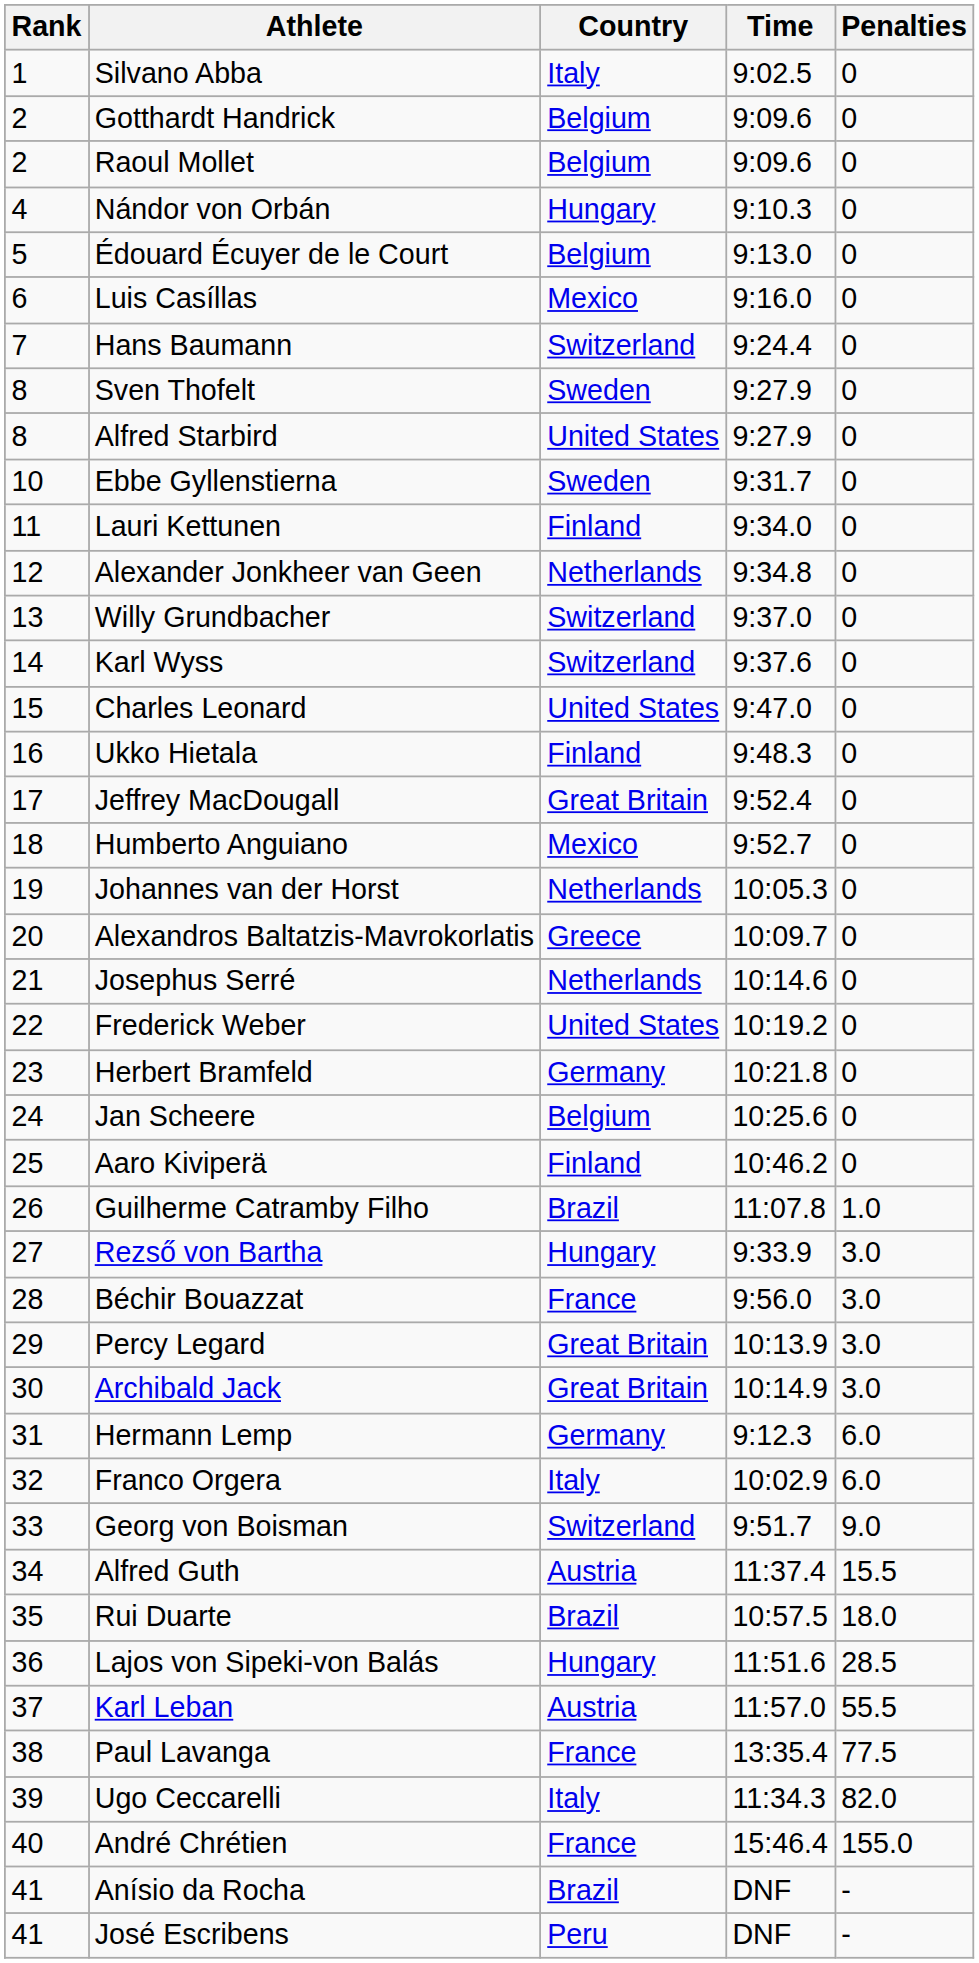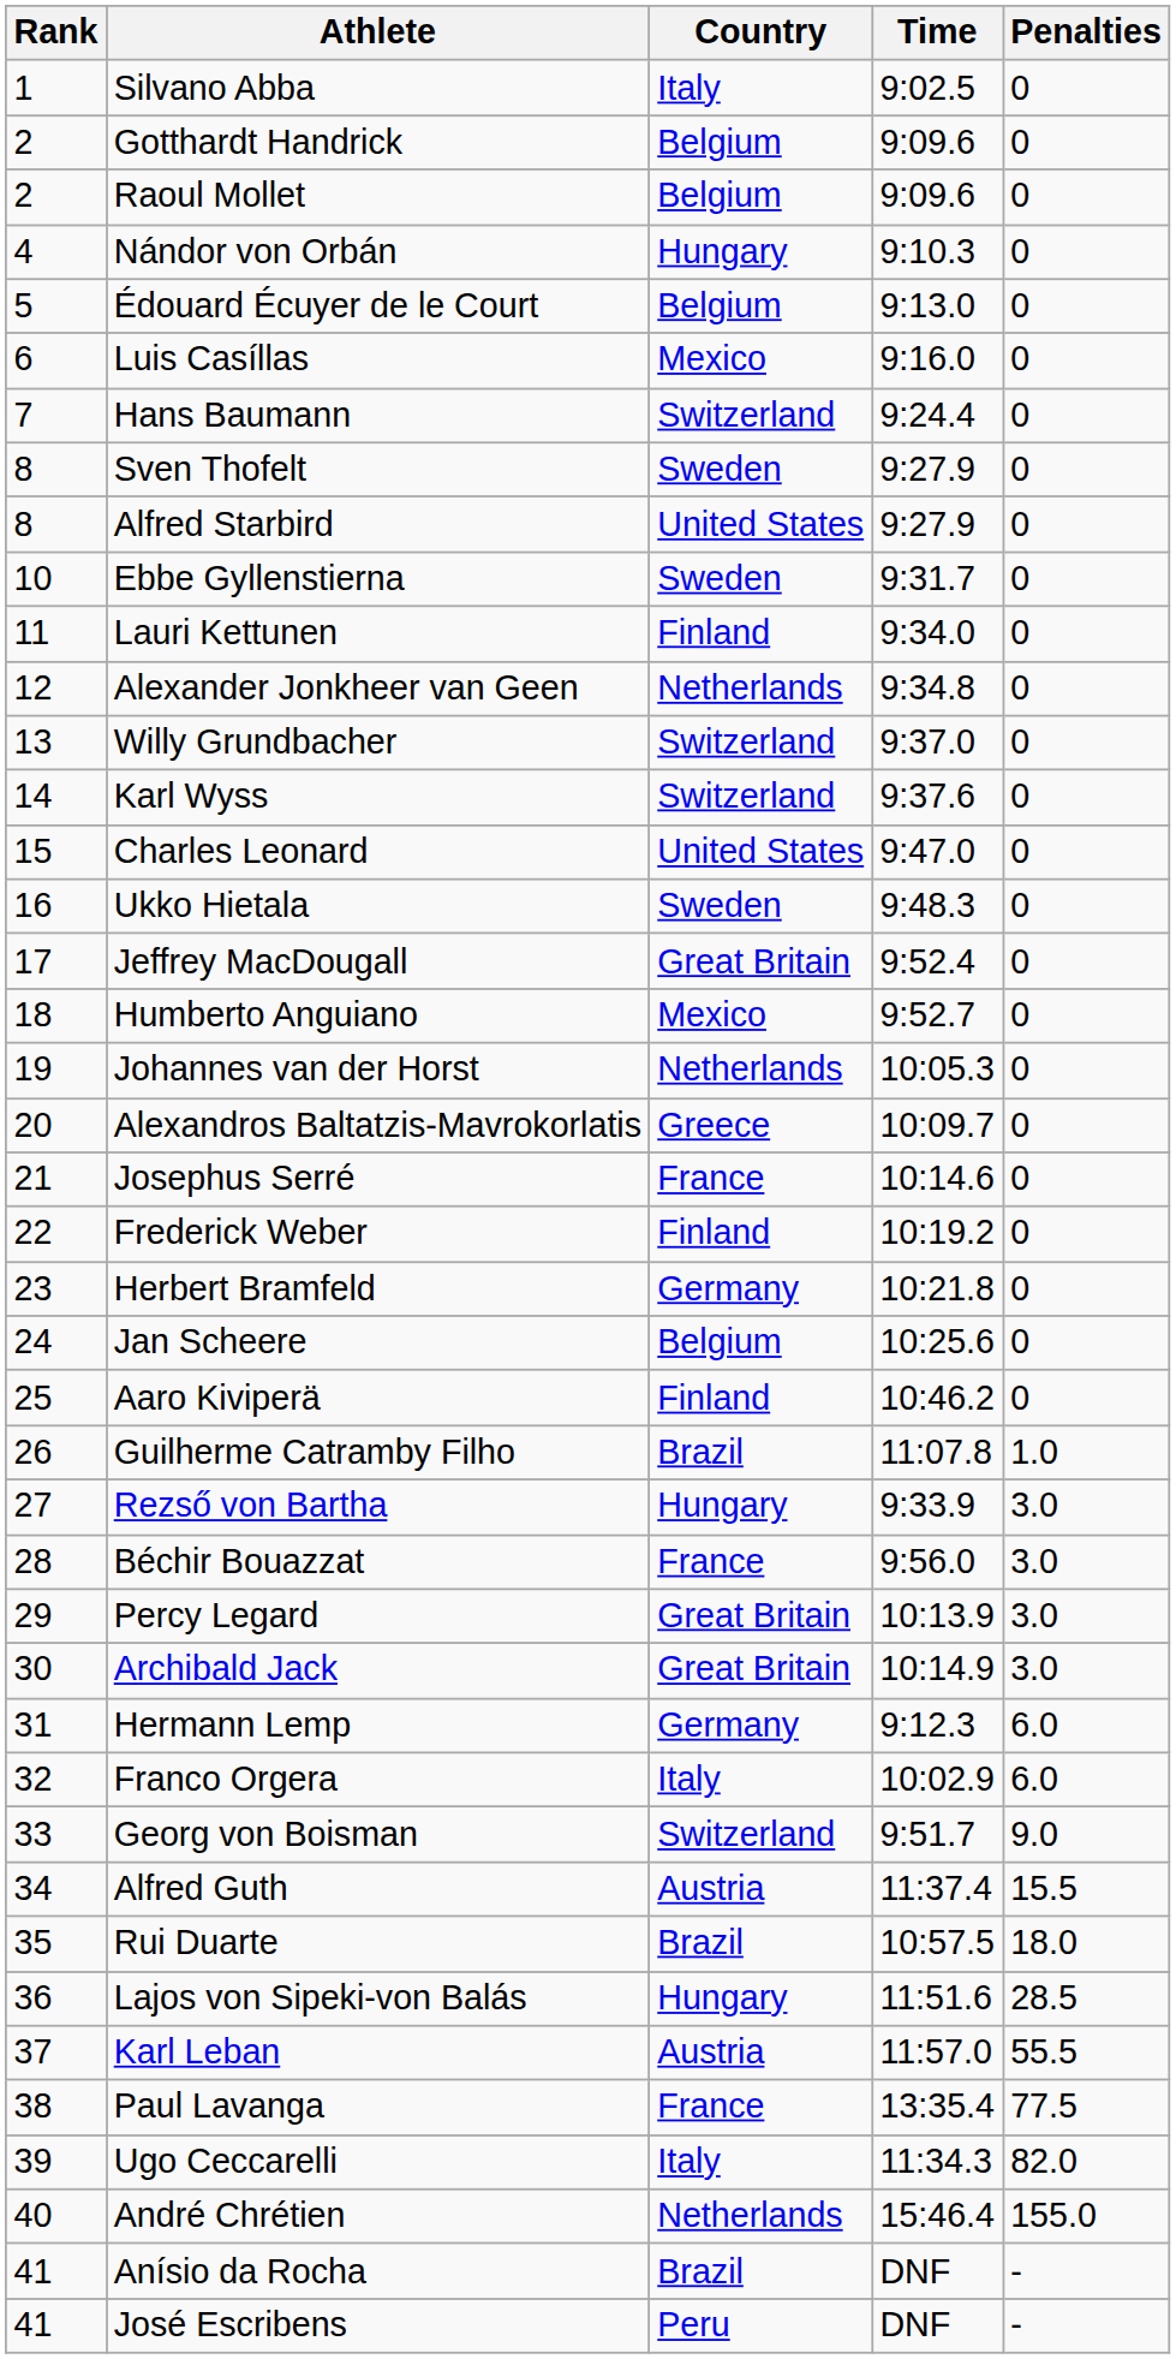Ukko Hietala | Country: Finland -> Sweden
Josephus Serré | Country: Netherlands -> France
Frederick Weber | Country: United States -> Finland
André Chrétien | Country: France -> Netherlands
